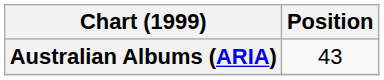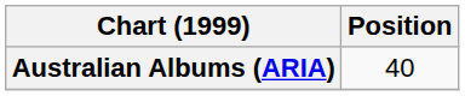Australian Albums (ARIA) | Position: 43 -> 40
